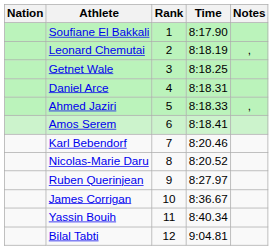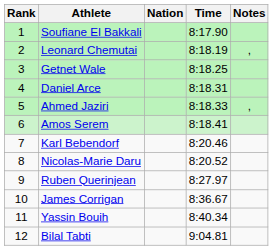columns swapped: Rank <-> Nation
